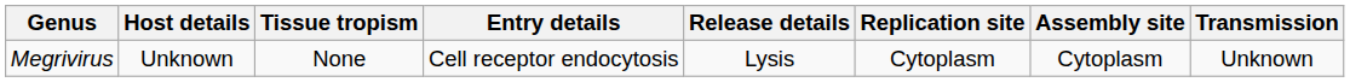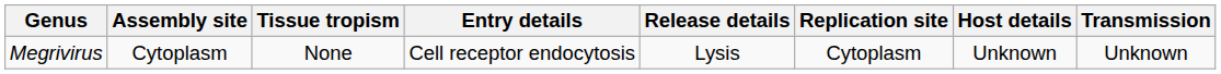columns swapped: Host details <-> Assembly site
